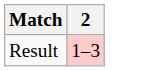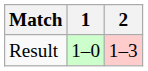+ column: 1 | 1–0
